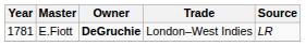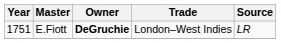E.Fiott | Year: 1781 -> 1751
